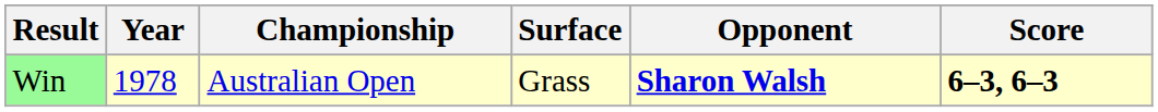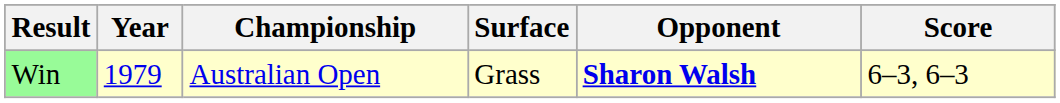Win | Year: 1978 -> 1979
Win | Score: bold -> normal
